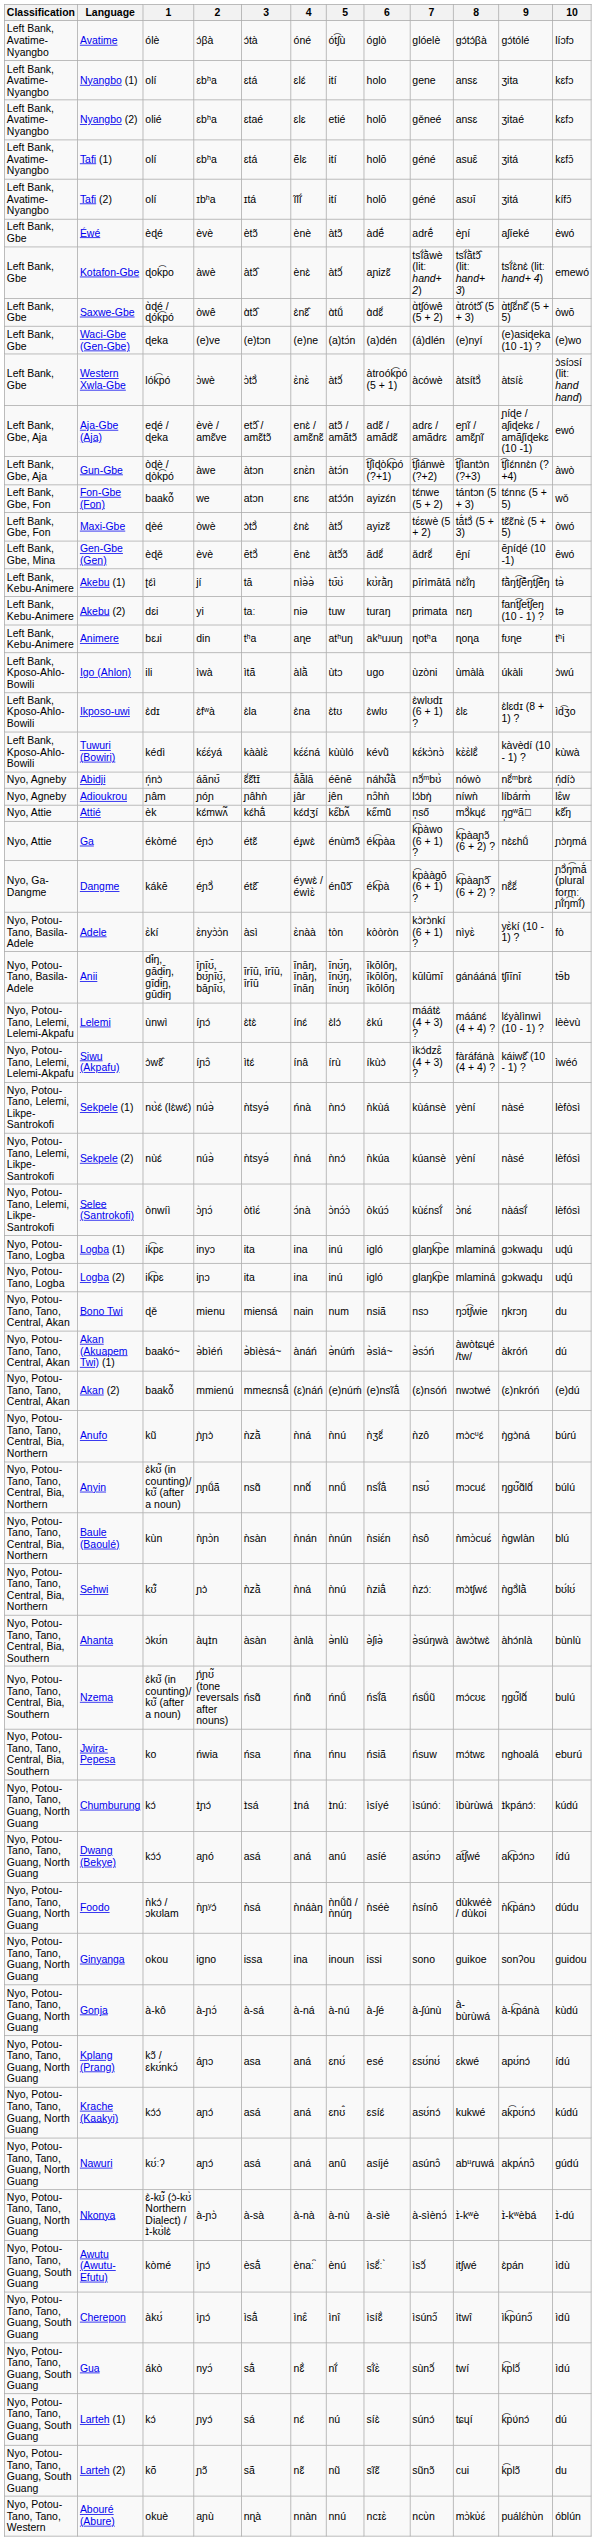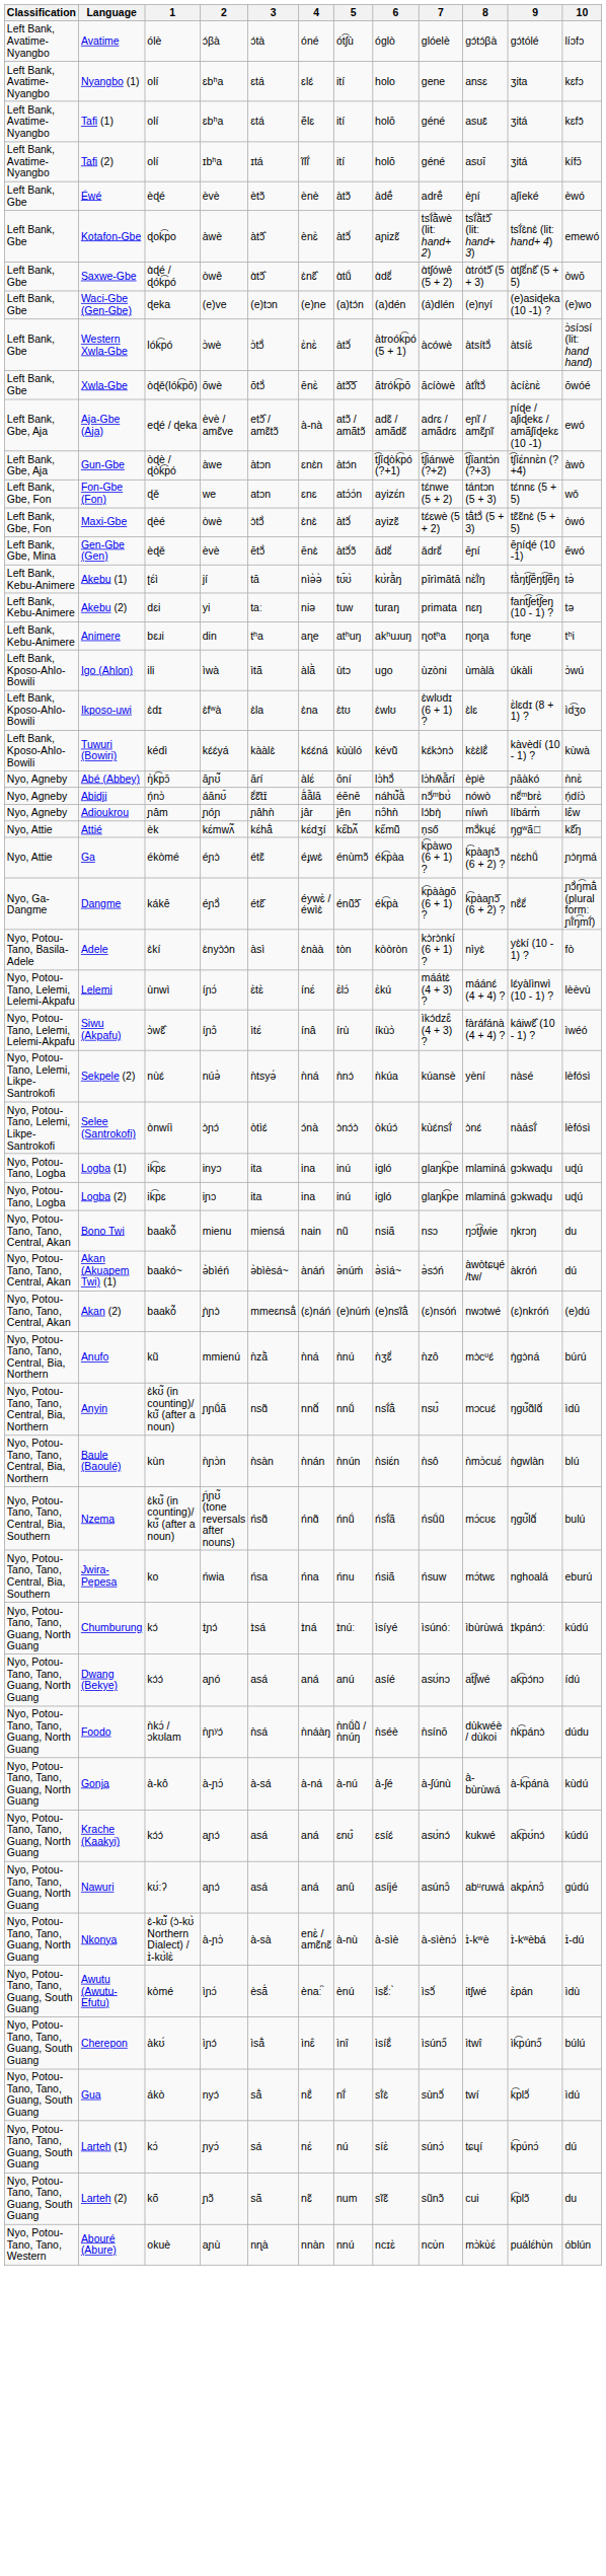- row: Left Bank, Avatime-Nyangbo | Nyangbo (2) | olié | ɛbʰa | ɛtaé | ɛlɛ | etié | holō | ɡěneé | ansɛ | ʒitaé | kɛfɔ
+ row: Left Bank, Gbe | Xwla-Gbe | òɖě(lók͡pō) | ōwè | ōtɔ̃̀ | ēnɛ̀ | àtɔ̃̄ɔ̃̄ | ātrók͡pō | ācíòwè | àtĩ́tɔ̃̀ | àcíɛ̀nɛ̀ | ōwóé
Aja-Gbe (Aja) | 4: enɛ̀ / amɛ̃nɛ̃ -> à-nà
Fon-Gbe (Fon) | 1: baakó̃ -> ɖě
+ row: Nyo, Agneby | Abé (Abbey) | ŋ̀k͡pɔ̄ | āɲʊ̃́ | āɾí | àlɛ́ | ōní | lɔ̀hɔ̃̀ | lɔ̀hʍ̃ã̄ɾí | èpʲè | ɲāàkó | ǹnɛ̀
- row: Nyo, Potou-Tano, Basila-Adele | Anii | dɨ̄ŋ, ɡādɨ̄ŋ, ɡīdɨ̄ŋ, ɡūdɨ̄ŋ | īɲīʊ̄, bʊ̄ɲīʊ̄, bāɲīʊ̄, | īrīū, īrīū, īrīū | īnāŋ, īnāŋ, īnāŋ | īnʊ̄ŋ, īnʊ̄ŋ, īnʊ̄ŋ | īkōlōŋ, īkōlōŋ, īkōlōŋ | kūlūmī | ɡánááná | tʃīīnī | tɘ̄b
- row: Nyo, Potou-Tano, Lelemi, Likpe-Santrokofi | Sekpele (1) | nʊ̀ɛ́ (lɛ̀wɛ́) | núə̀ | ǹtsyə́ | ńnà | ǹnɔ́ | ǹkùá | kùánsè | yèní | nàsé | lèfòsì
Bono Twi | 1: ɖě -> baakó̃
Bono Twi | 5: num -> nũ
Akan (2) | 2: mmienú -> ɲ̀ɲɔ̀
Anufo | 2: ɲ̀ɲɔ̀ -> mmienú
Anyin | 10: búlú -> ìdû
- row: Nyo, Potou-Tano, Tano, Central, Bia, Northern | Sehwi | kʊ̃̀ | ɲɔ̀ | ǹzã̀ | ǹná | ǹnú | ǹziã́ | ǹzɔ́ː | mɔ̀tʃwɛ́ | ǹɡɔ̃̀lã̀ | bʊ́lʊ́
- row: Nyo, Potou-Tano, Tano, Central, Bia, Southern | Ahanta | ɔ̀kʊ́n | àɥɪ̀n | àsàn | ànlà | ə̀nlù | ə̀ʃiə̀ | ə̀súŋwà | àwɔ̀twɛ̀ | àhɔ́nlà | bùnlù
- row: Nyo, Potou-Tano, Tano, Guang, North Guang | Ginyanga | okou | iɡno | issa | ina | inoun | issi | sono | ɡuikoe | sonʔou | ɡuidou
- row: Nyo, Potou-Tano, Tano, Guang, North Guang | Kplang (Prang) | kɔ̃ / ɛkʊ́nkɔ́ | áɲɔ | asa | aná | ɛnʊ́ | esé | ɛsʊ́nʊ́ | ɛkwé | apʊ́nɔ́ | ídú
Nkonya | 4: à-nà -> enɛ̀ / amɛ̃nɛ̃
Cherepon | 10: ìdû -> búlú
Larteh (2) | 5: nũ -> num
